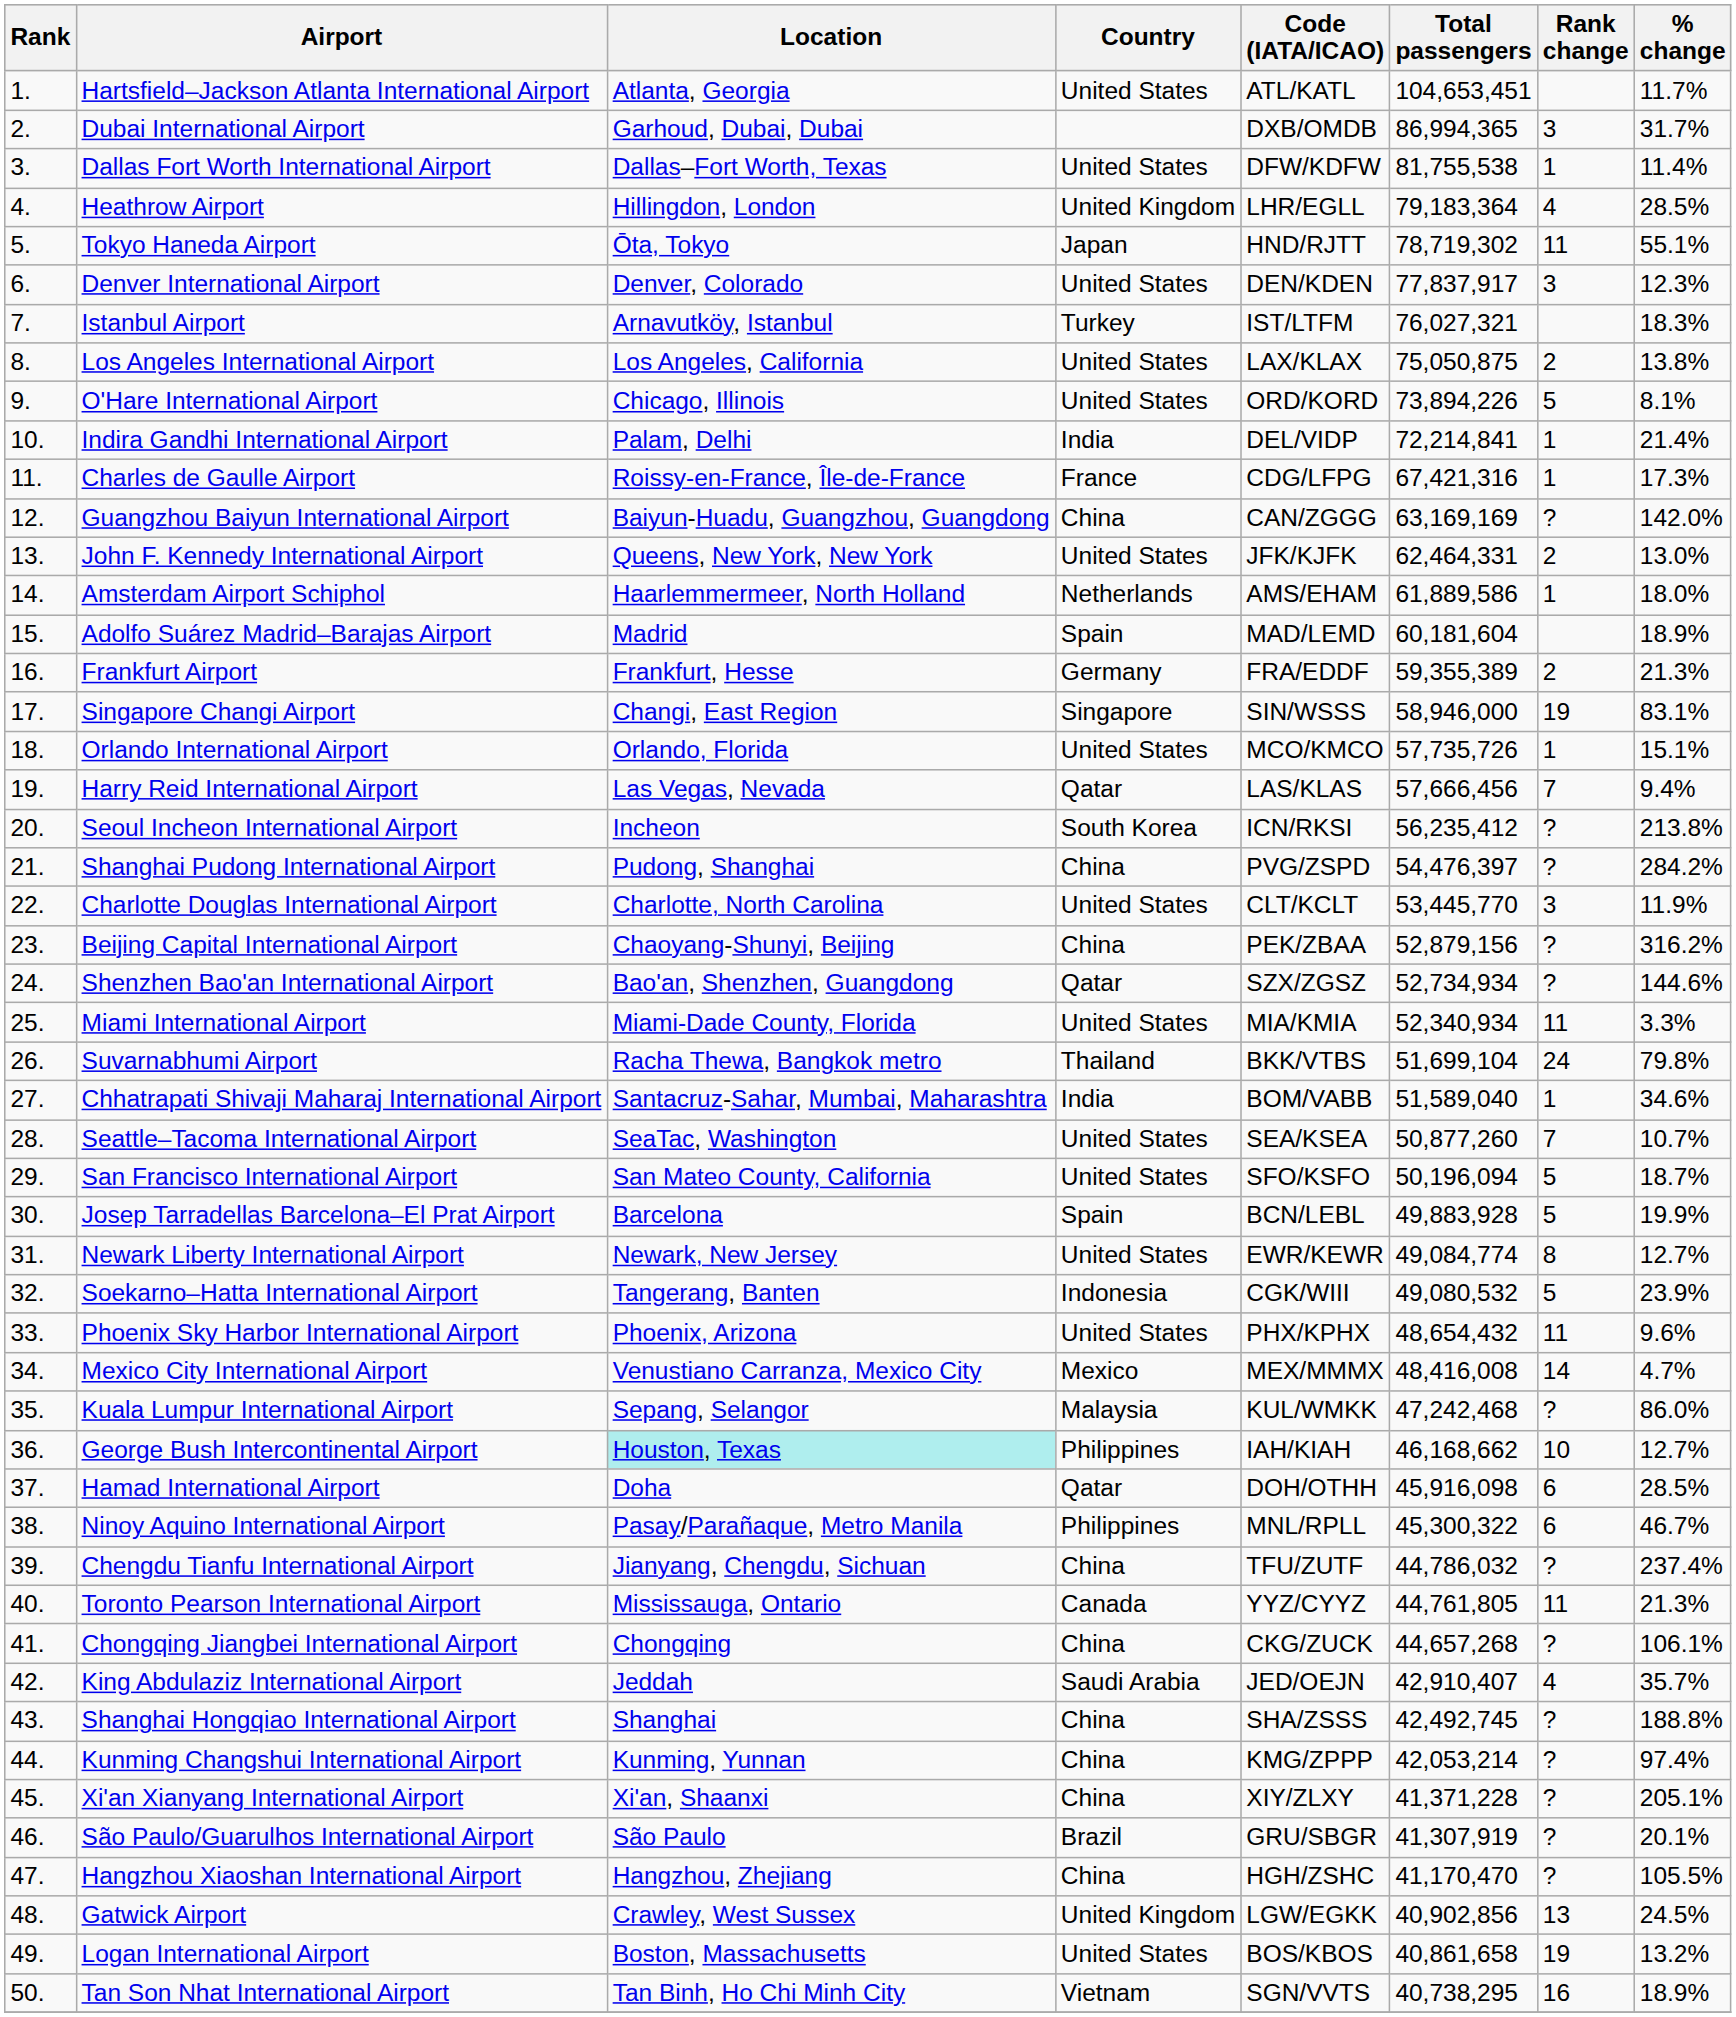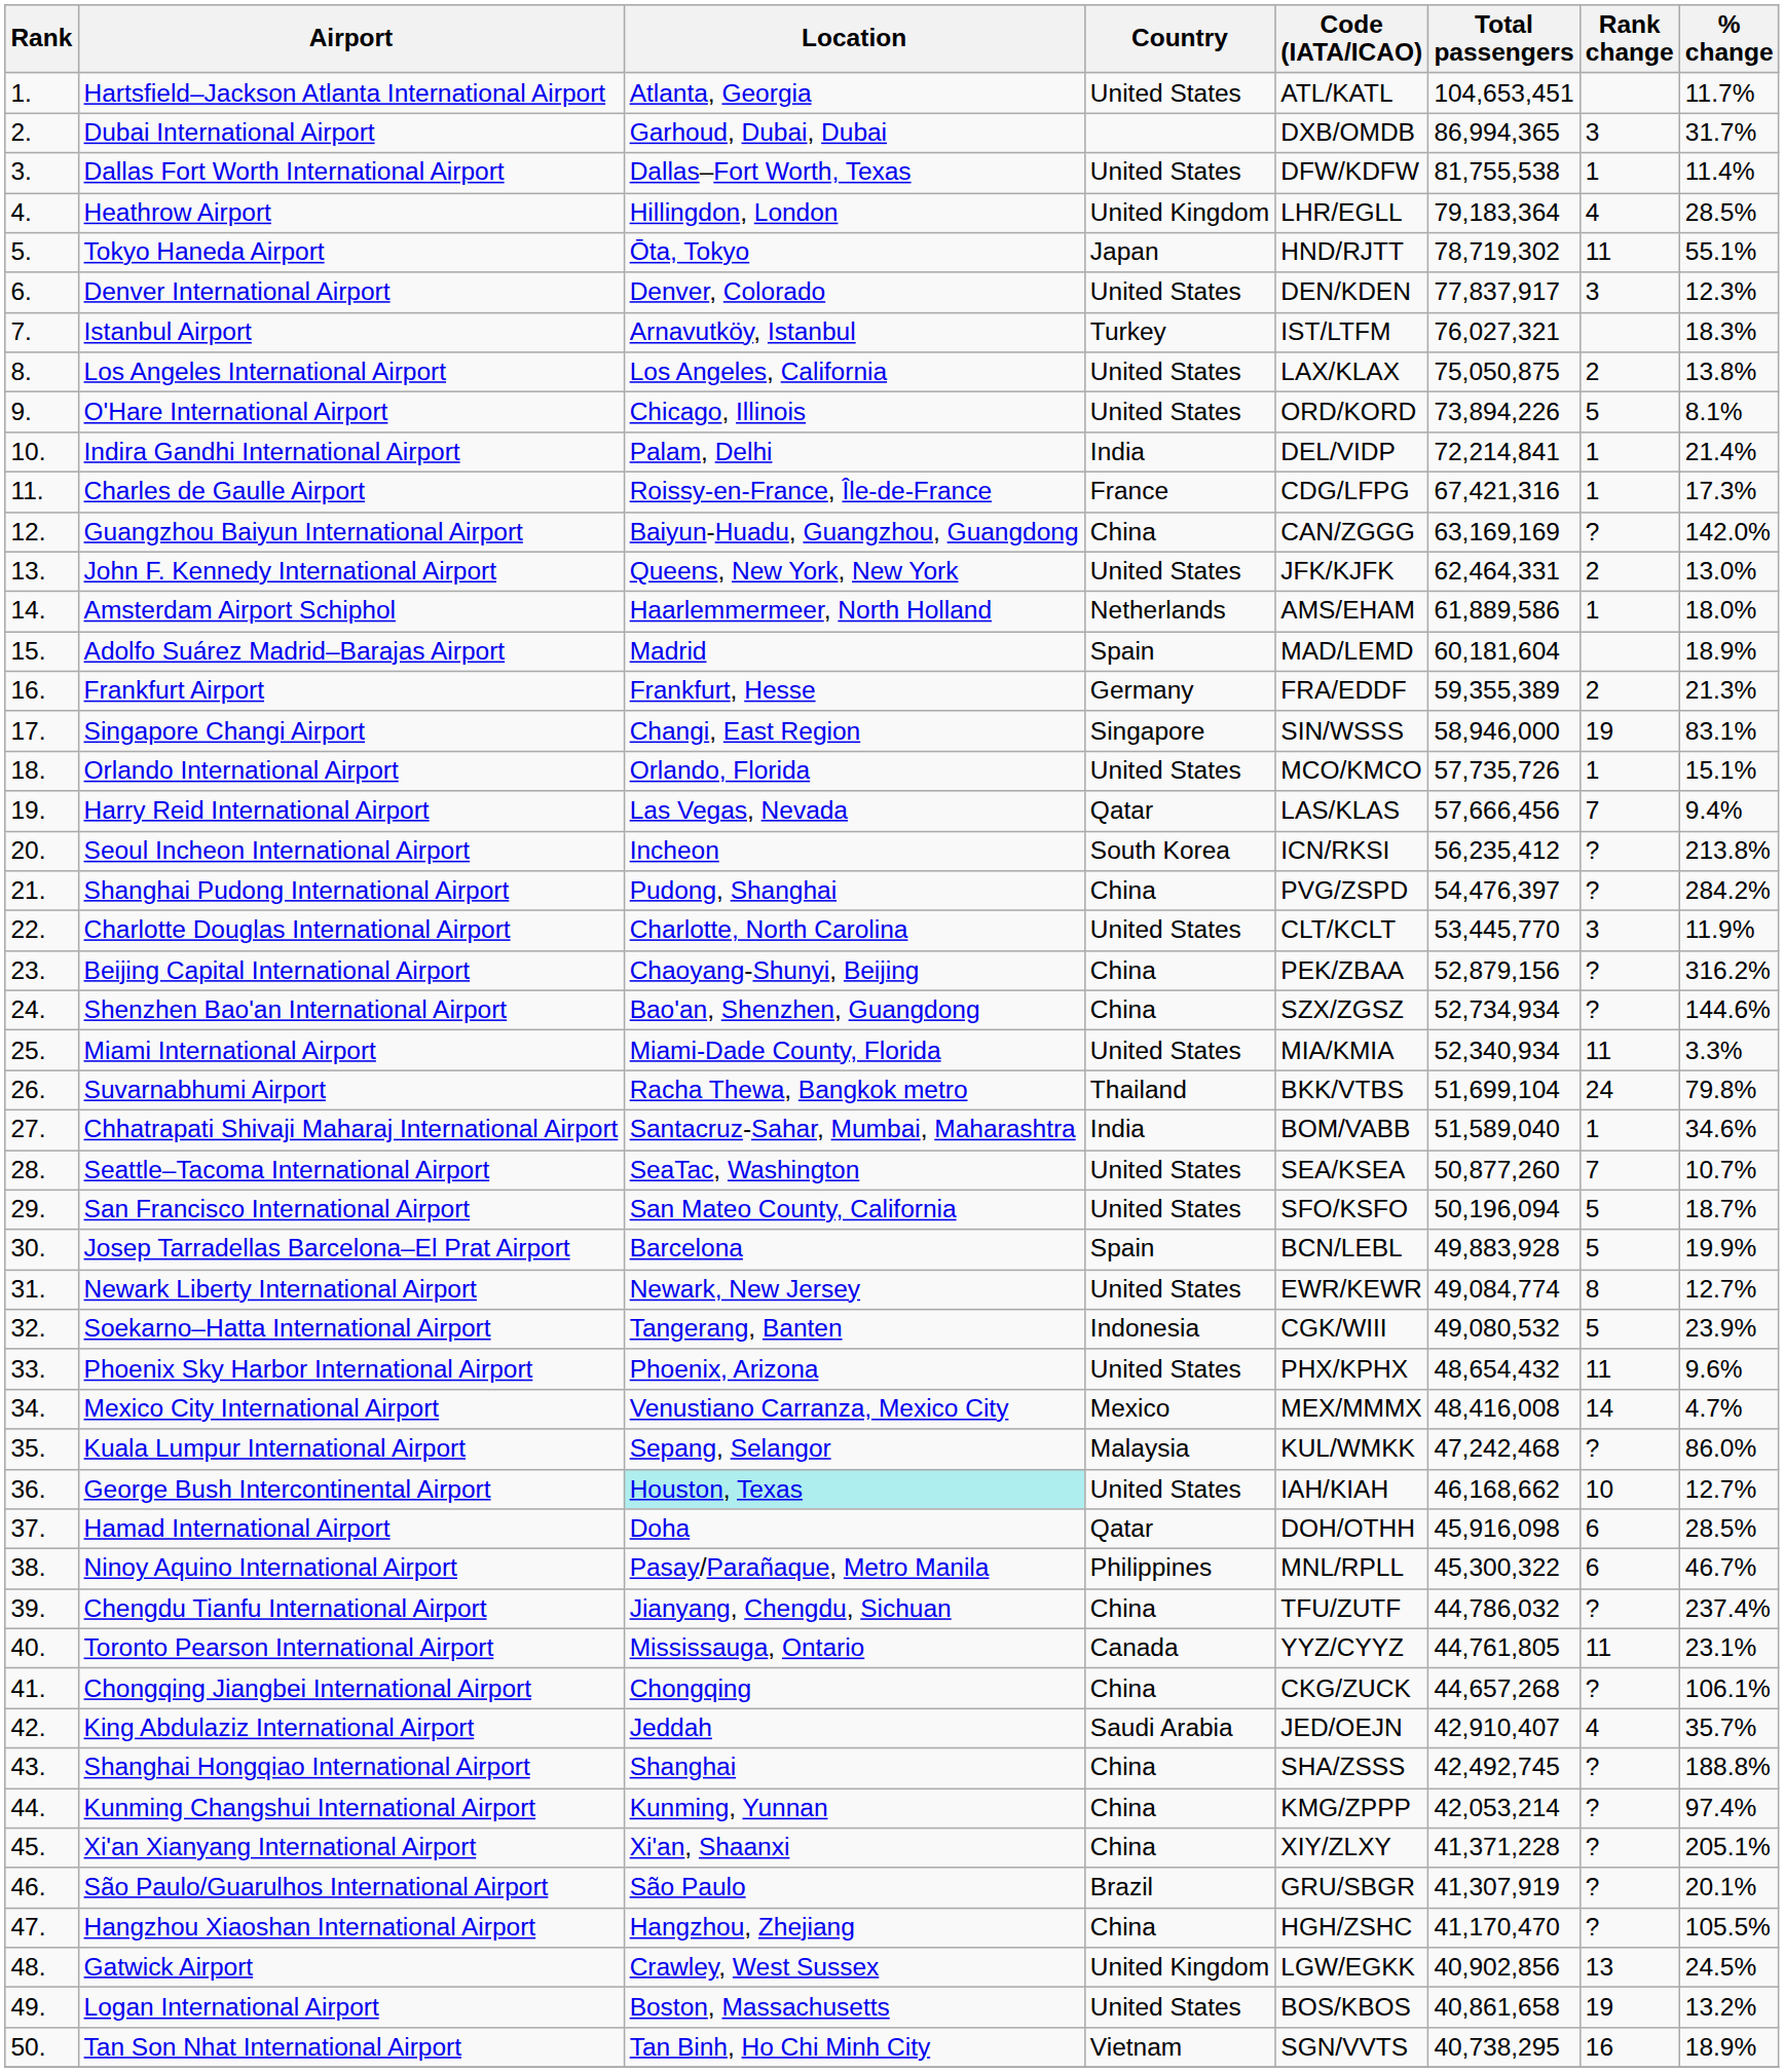Shenzhen Bao'an International Airport | Country: Qatar -> China
George Bush Intercontinental Airport | Country: Philippines -> United States
Toronto Pearson International Airport | % change: 21.3% -> 23.1%
